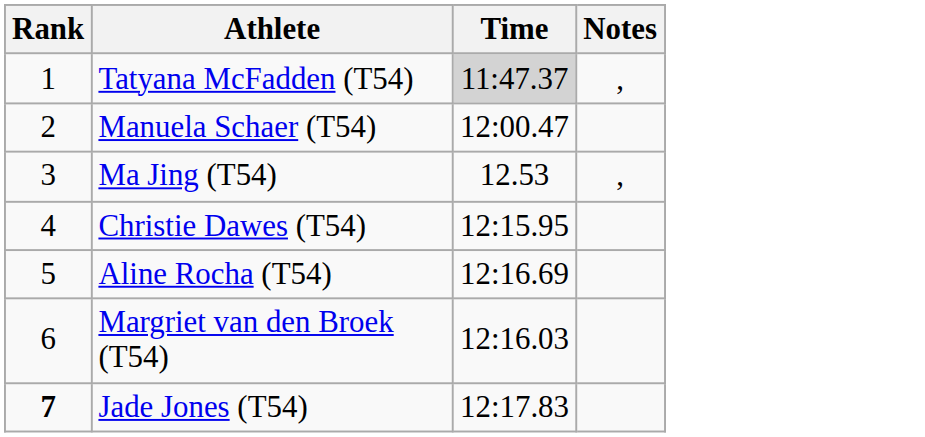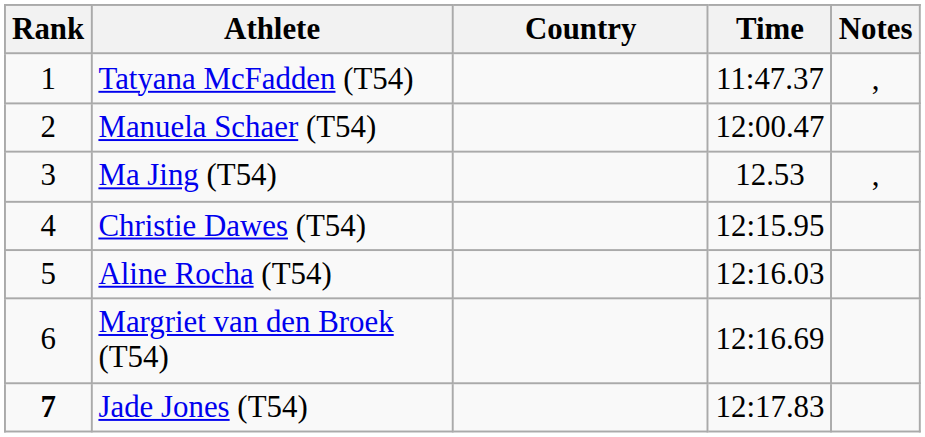+ column: Country
Tatyana McFadden (T54) | Time: lightgrey background -> no background
Aline Rocha (T54) | Time: 12:16.69 -> 12:16.03
Margriet van den Broek (T54) | Time: 12:16.03 -> 12:16.69
